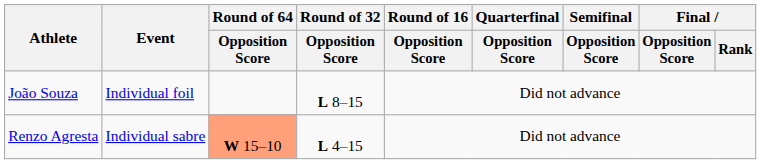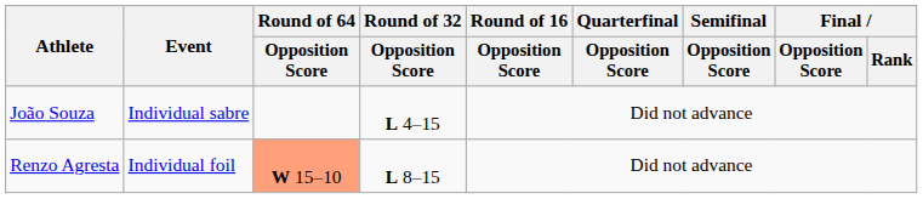João Souza | Event: Individual foil -> Individual sabre
João Souza | Round of 32 / Opposition Score: L 8–15 -> L 4–15
Renzo Agresta | Event: Individual sabre -> Individual foil
Renzo Agresta | Round of 32 / Opposition Score: L 4–15 -> L 8–15
